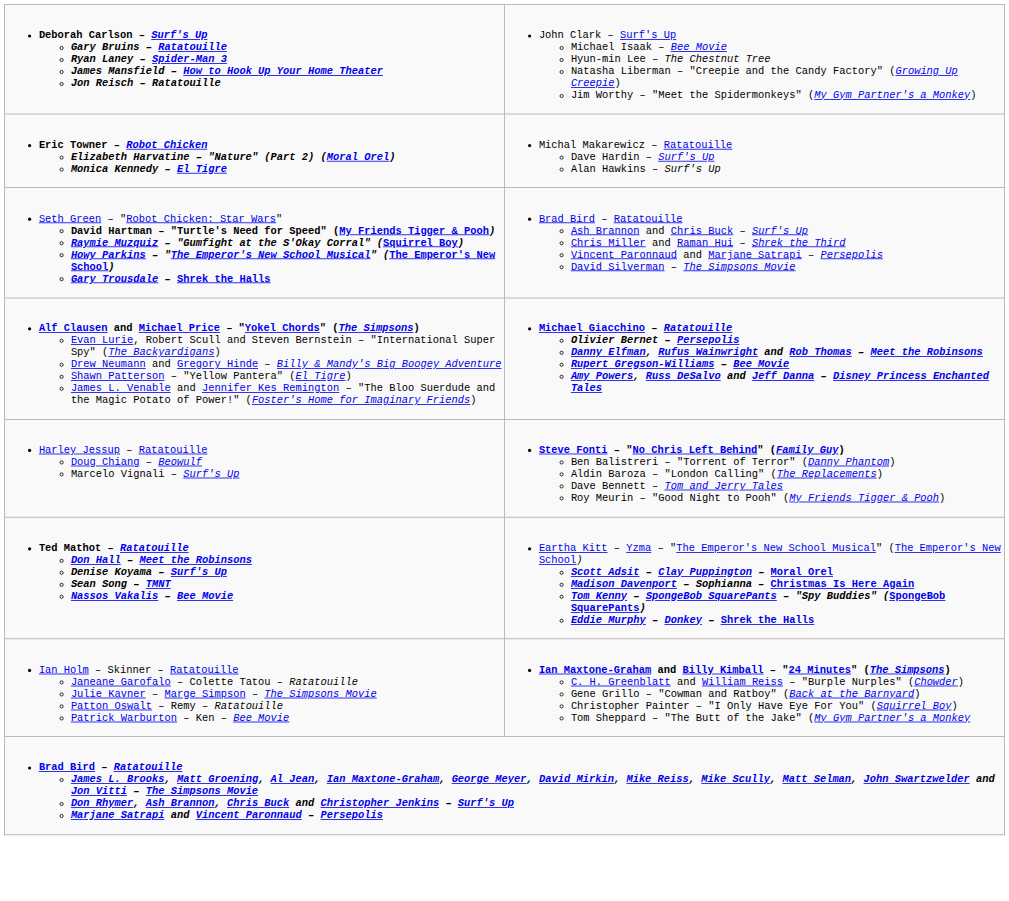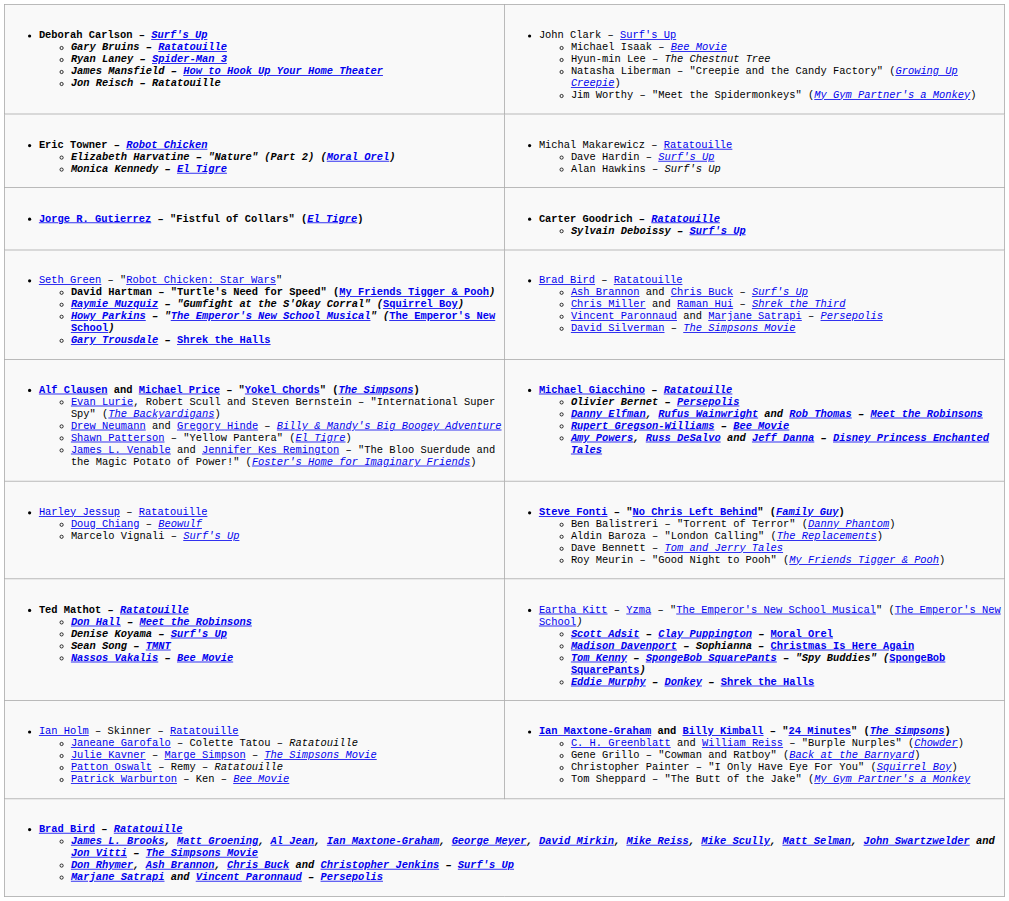+ row: Jorge R. Gutierrez – "Fistful of Collars" (El Tigre) | Carter Goodrich – Ratatouille Sylvain Deboissy – Surf's Up
